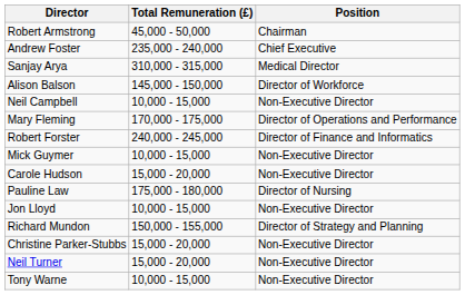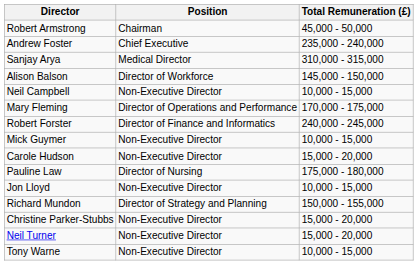columns swapped: Position <-> Total Remuneration (£)
